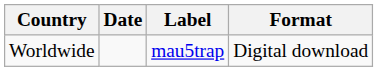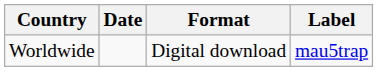columns swapped: Format <-> Label
